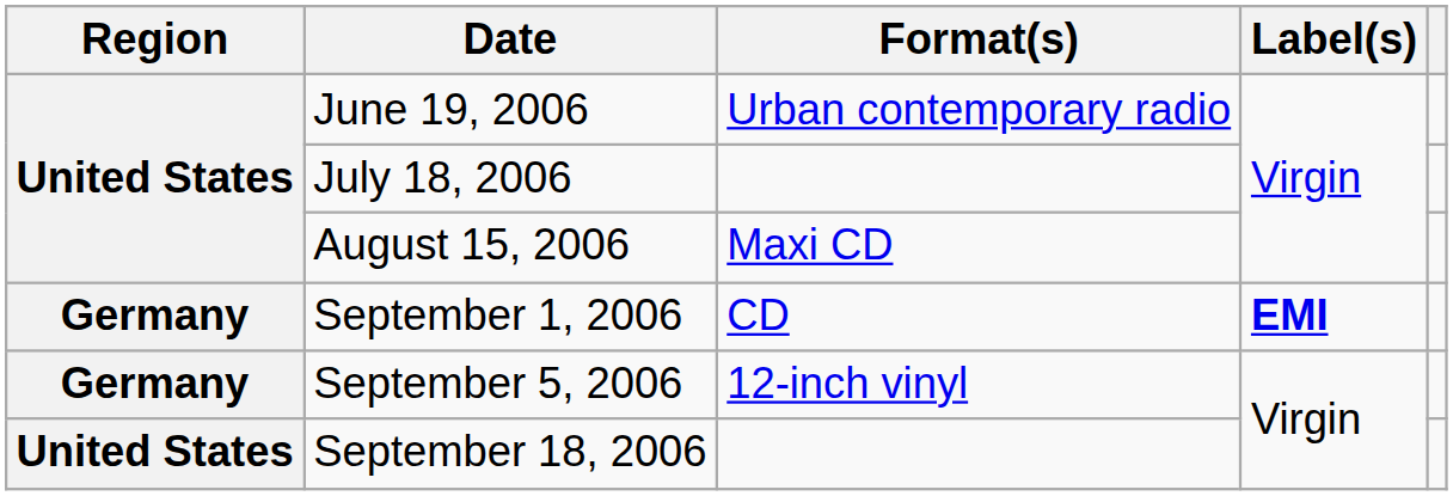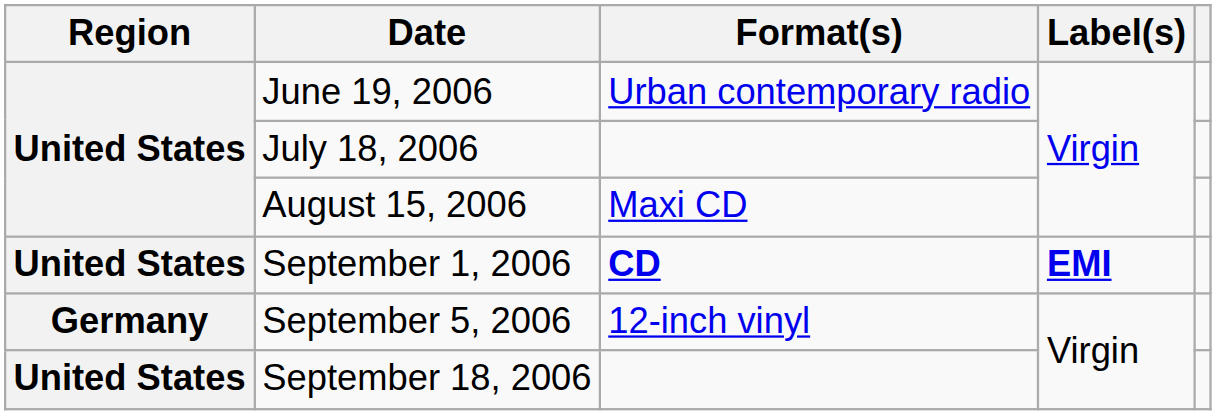September 1, 2006 | Region: Germany -> United States
September 1, 2006 | Format(s): normal -> bold
